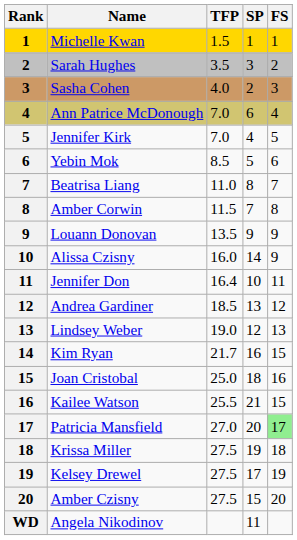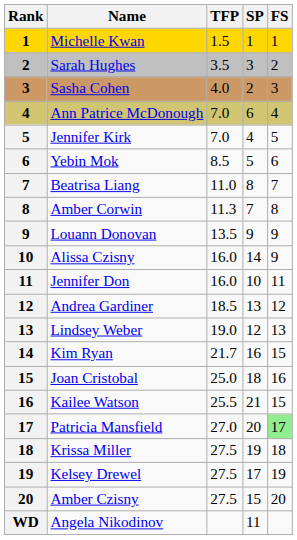Amber Corwin | TFP: 11.5 -> 11.3
Jennifer Don | TFP: 16.4 -> 16.0
